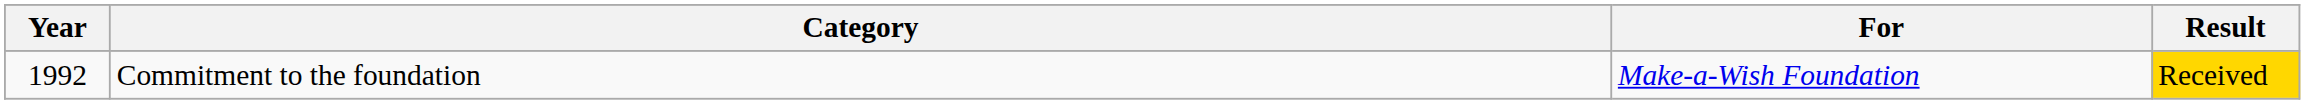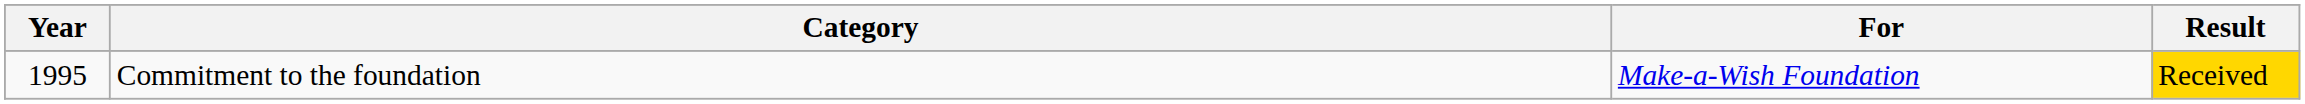Commitment to the foundation | Year: 1992 -> 1995
